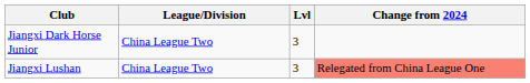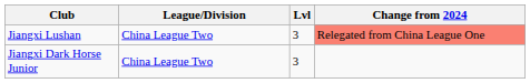rows swapped: Jiangxi Dark Horse Junior <-> Jiangxi Lushan
